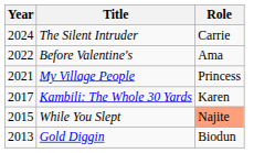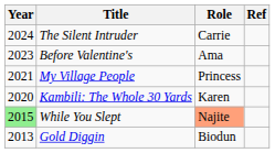+ column: Ref
Before Valentine's | Year: 2022 -> 2023
Kambili: The Whole 30 Yards | Year: 2017 -> 2020
While You Slept | Year: no background -> lightgreen background
